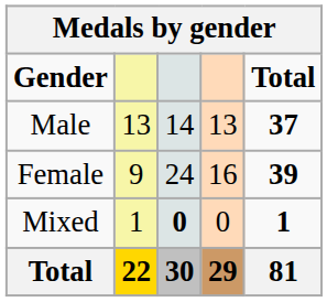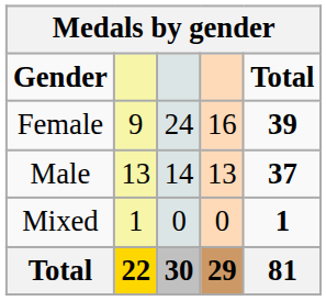rows swapped: Male <-> Female
Mixed | column 3: bold -> normal
